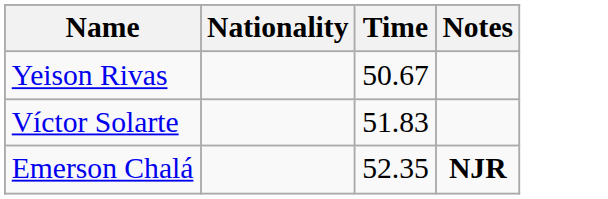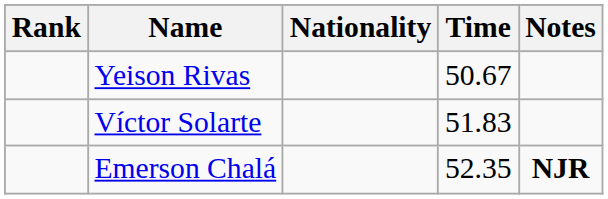+ column: Rank
